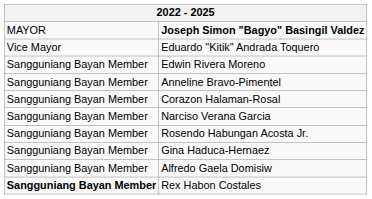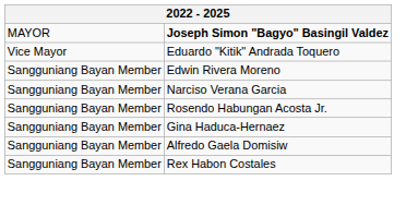- row: Sangguniang Bayan Member | Anneline Bravo-Pimentel
- row: Sangguniang Bayan Member | Corazon Halaman-Rosal
Rex Habon Costales | column 1: bold -> normal
